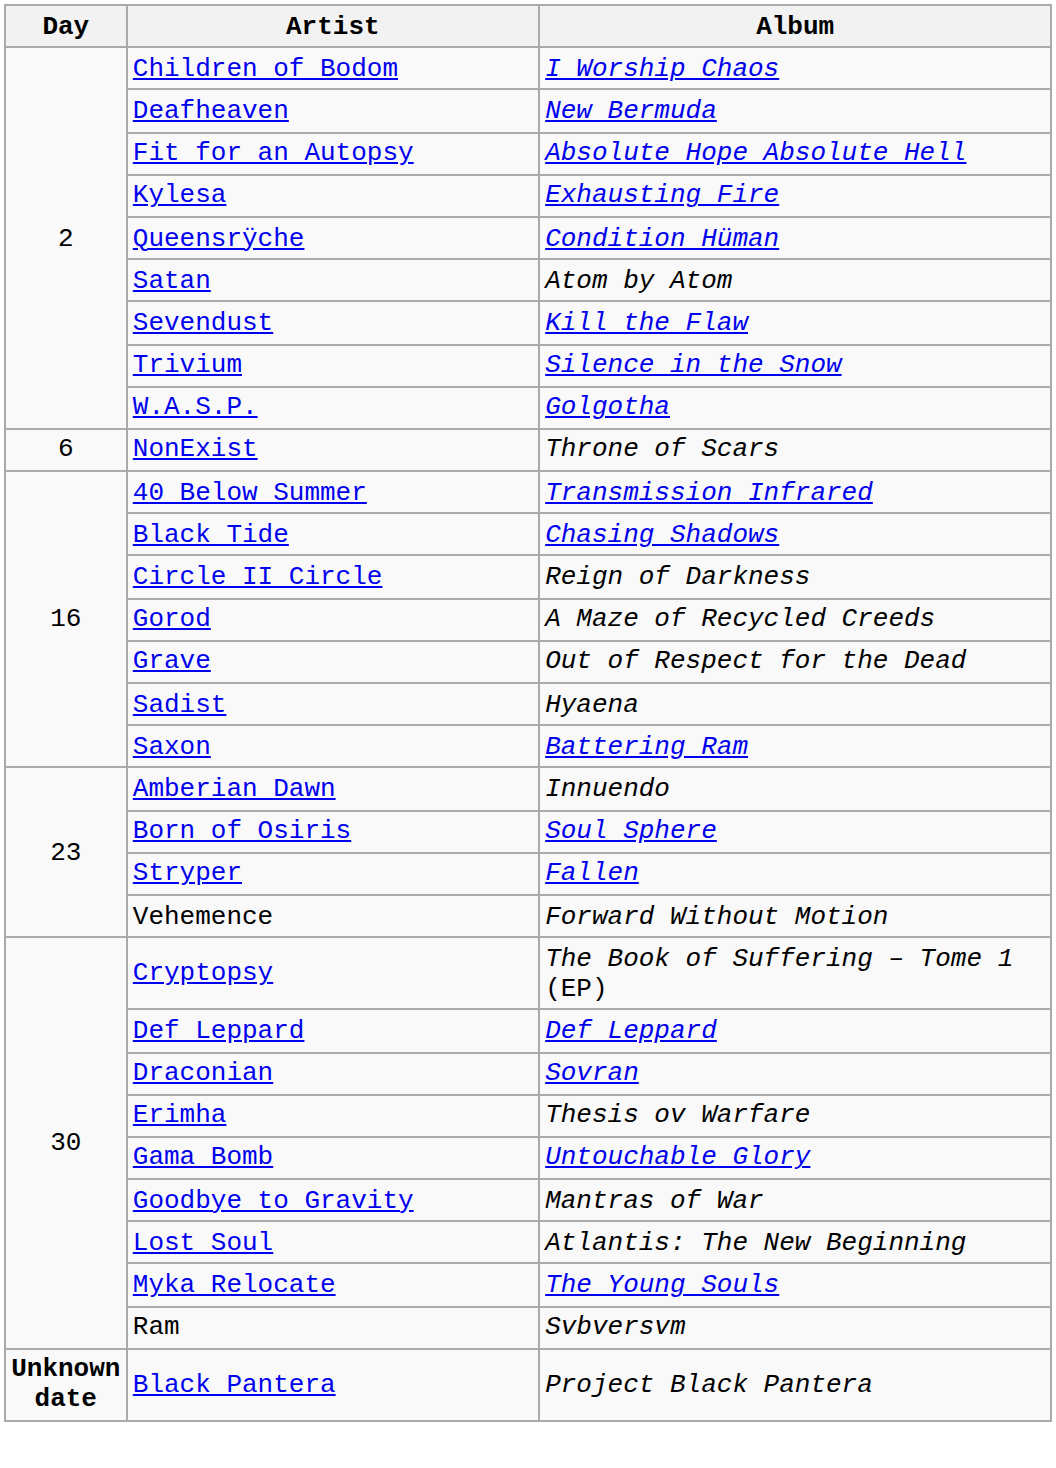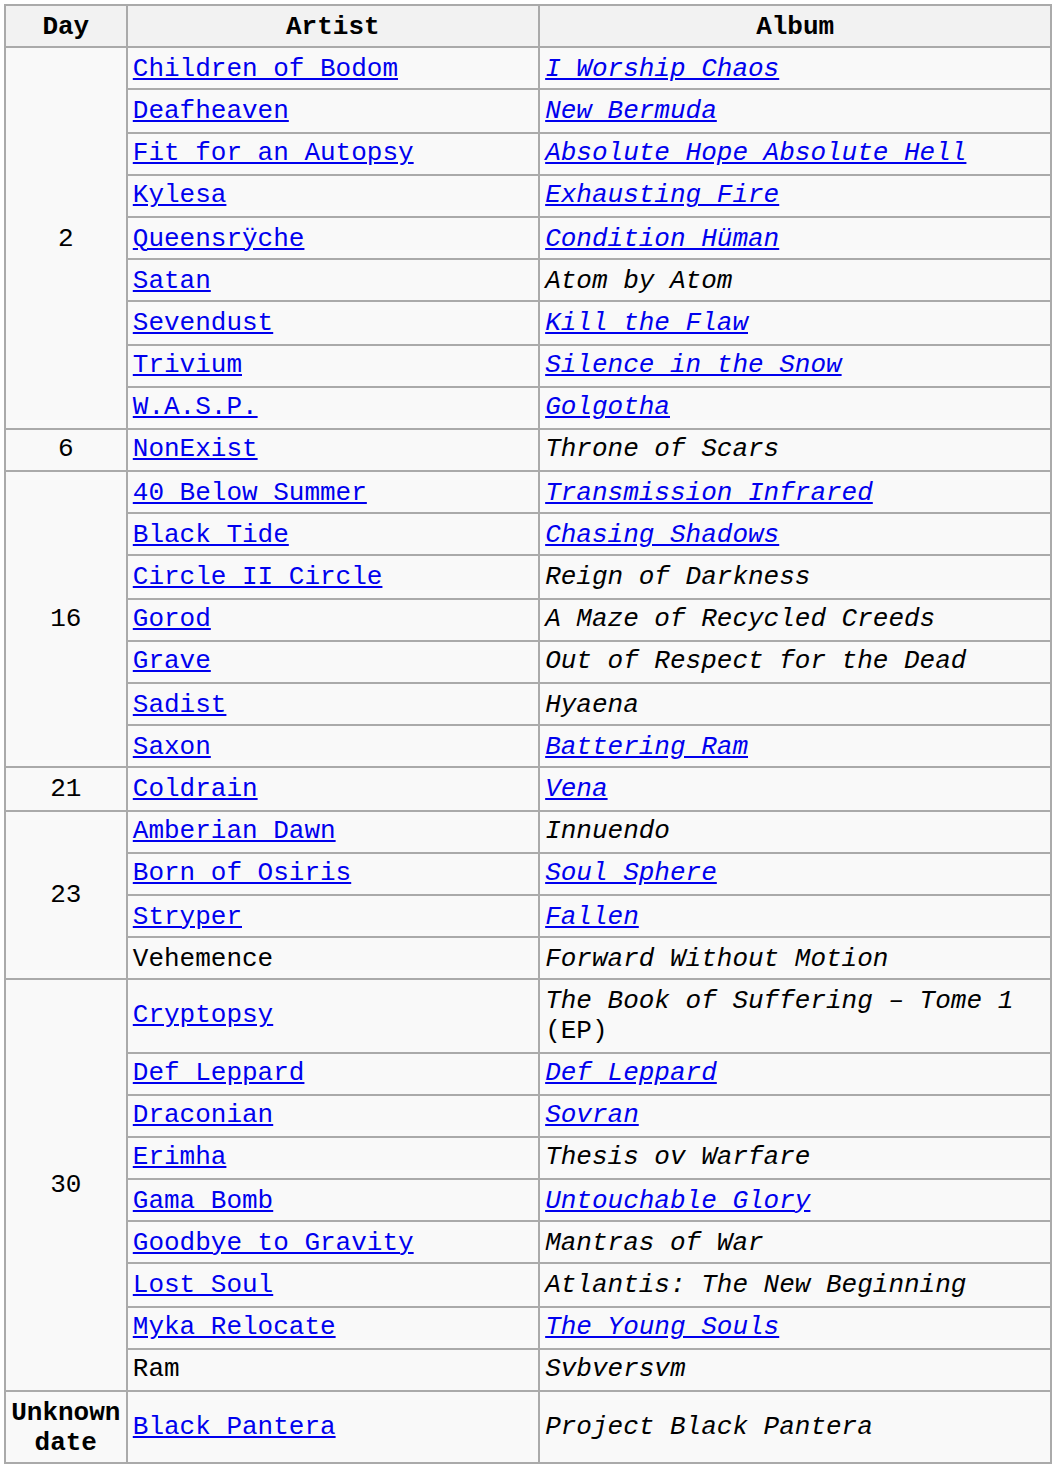+ row: 21 | Coldrain | Vena
